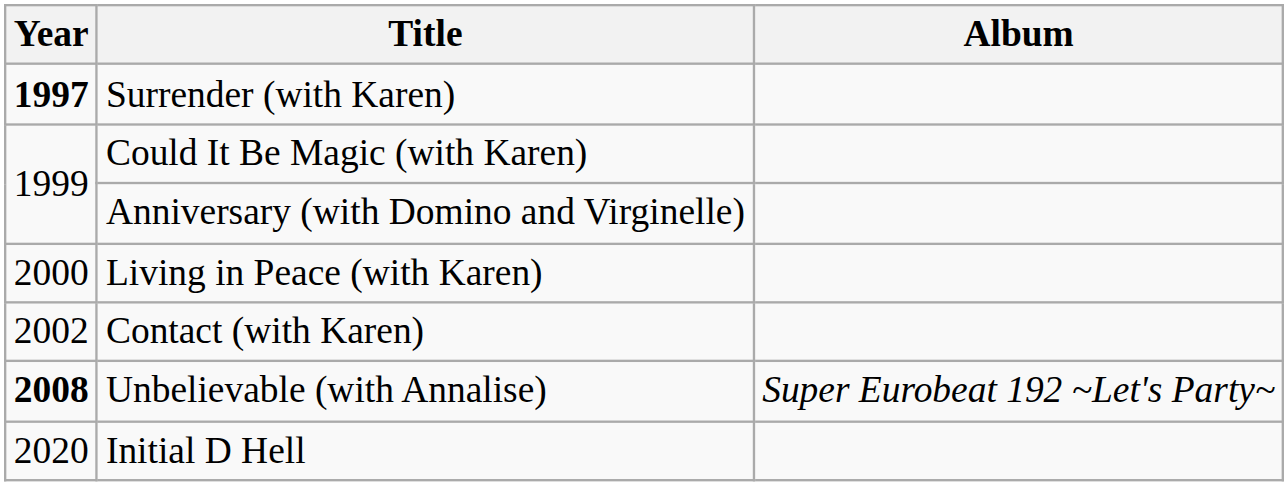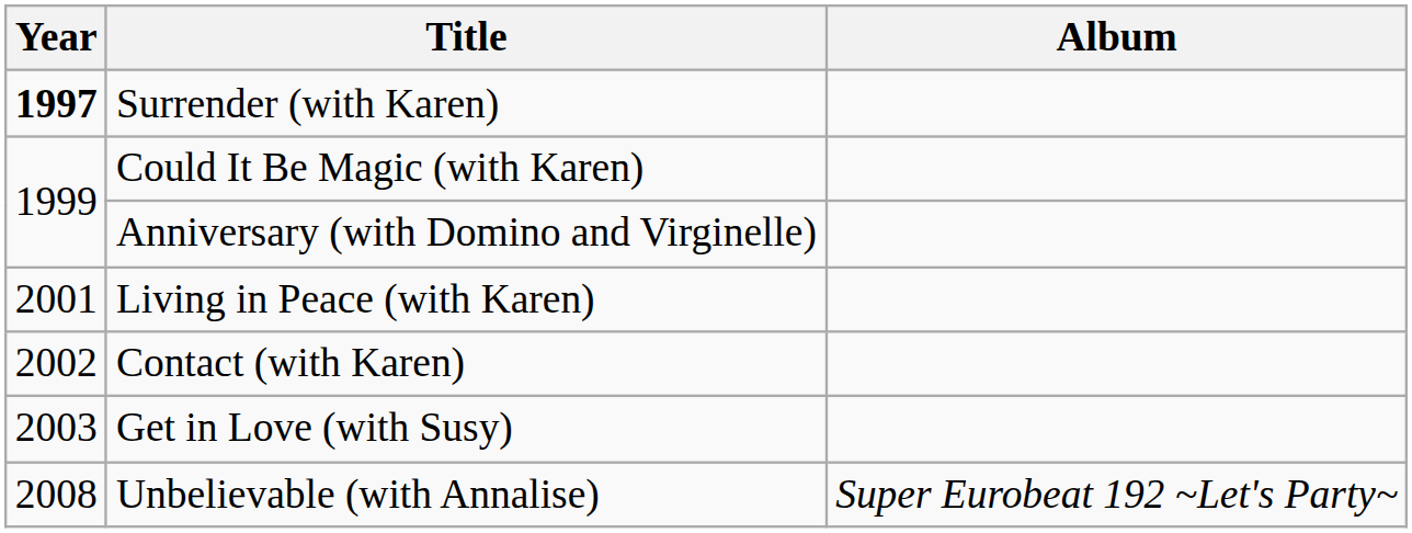Living in Peace (with Karen) | Year: 2000 -> 2001
+ row: 2003 | Get in Love (with Susy)
Unbelievable (with Annalise) | Year: bold -> normal
- row: 2020 | Initial D Hell
